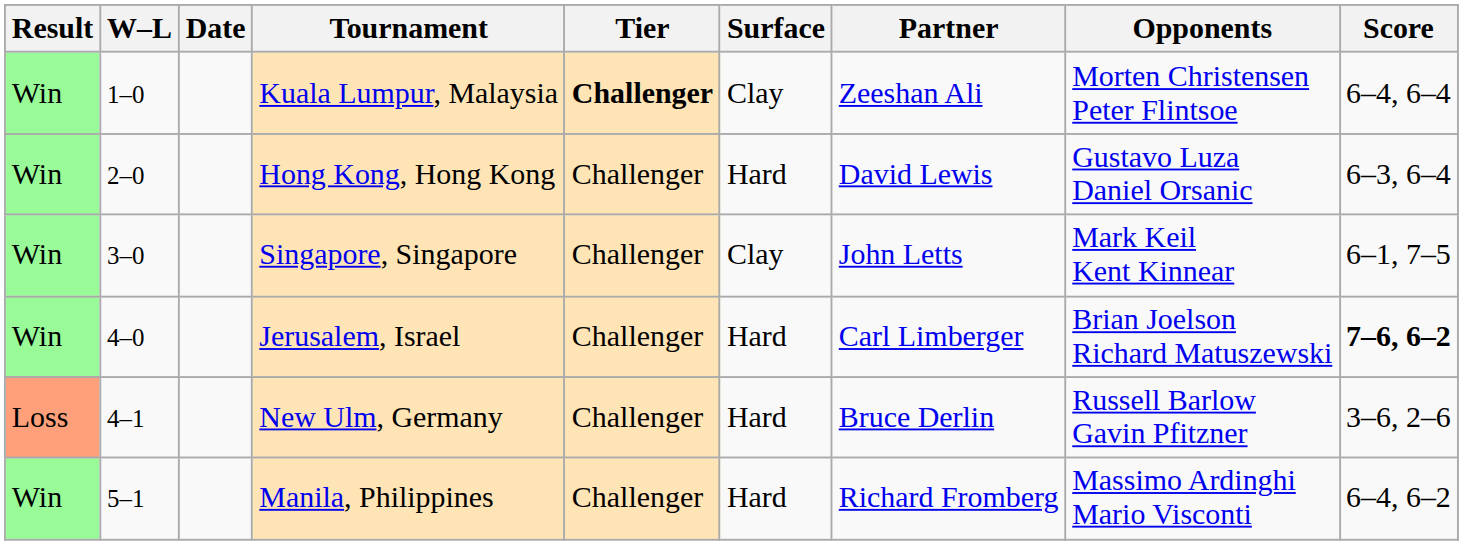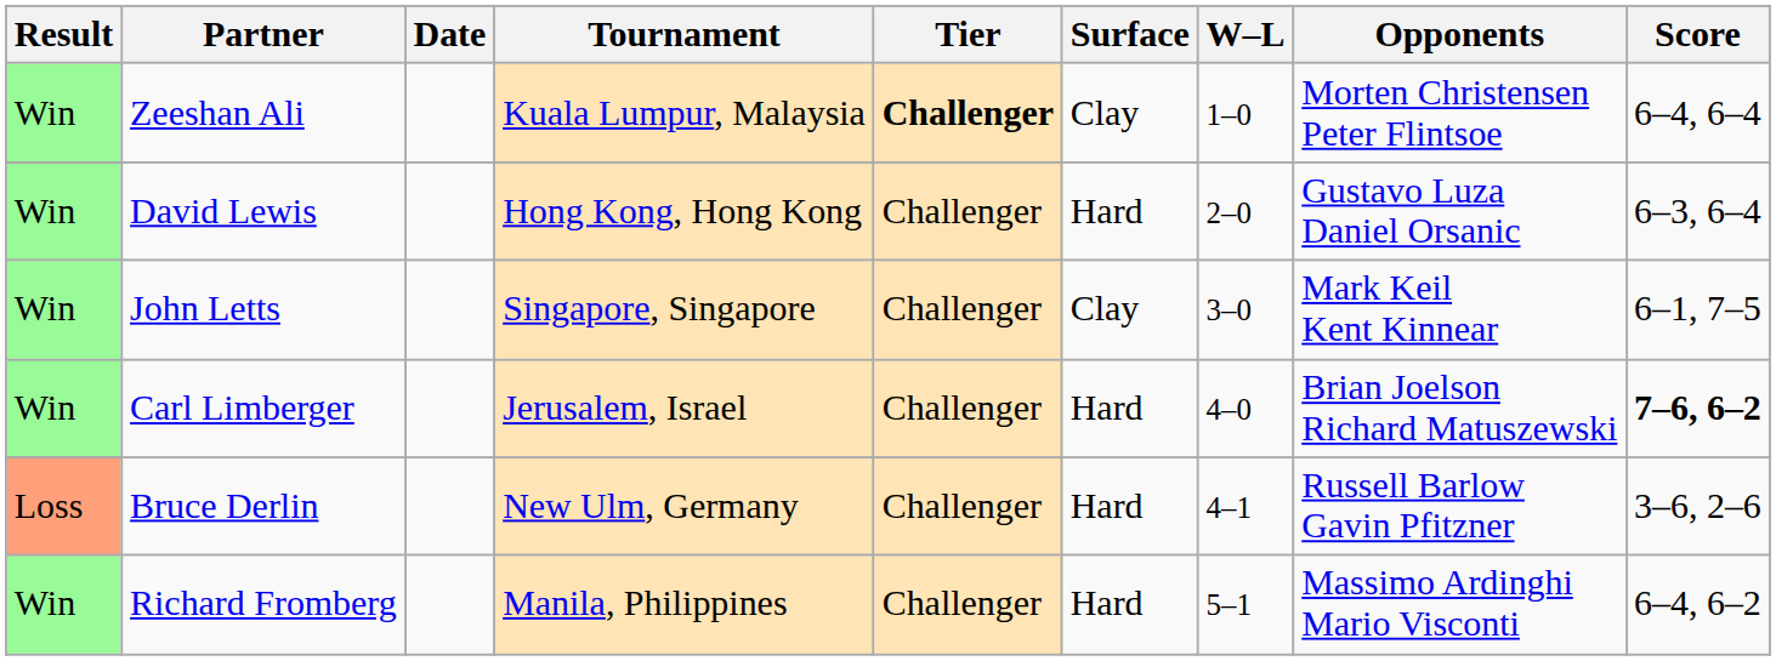columns swapped: W–L <-> Partner
